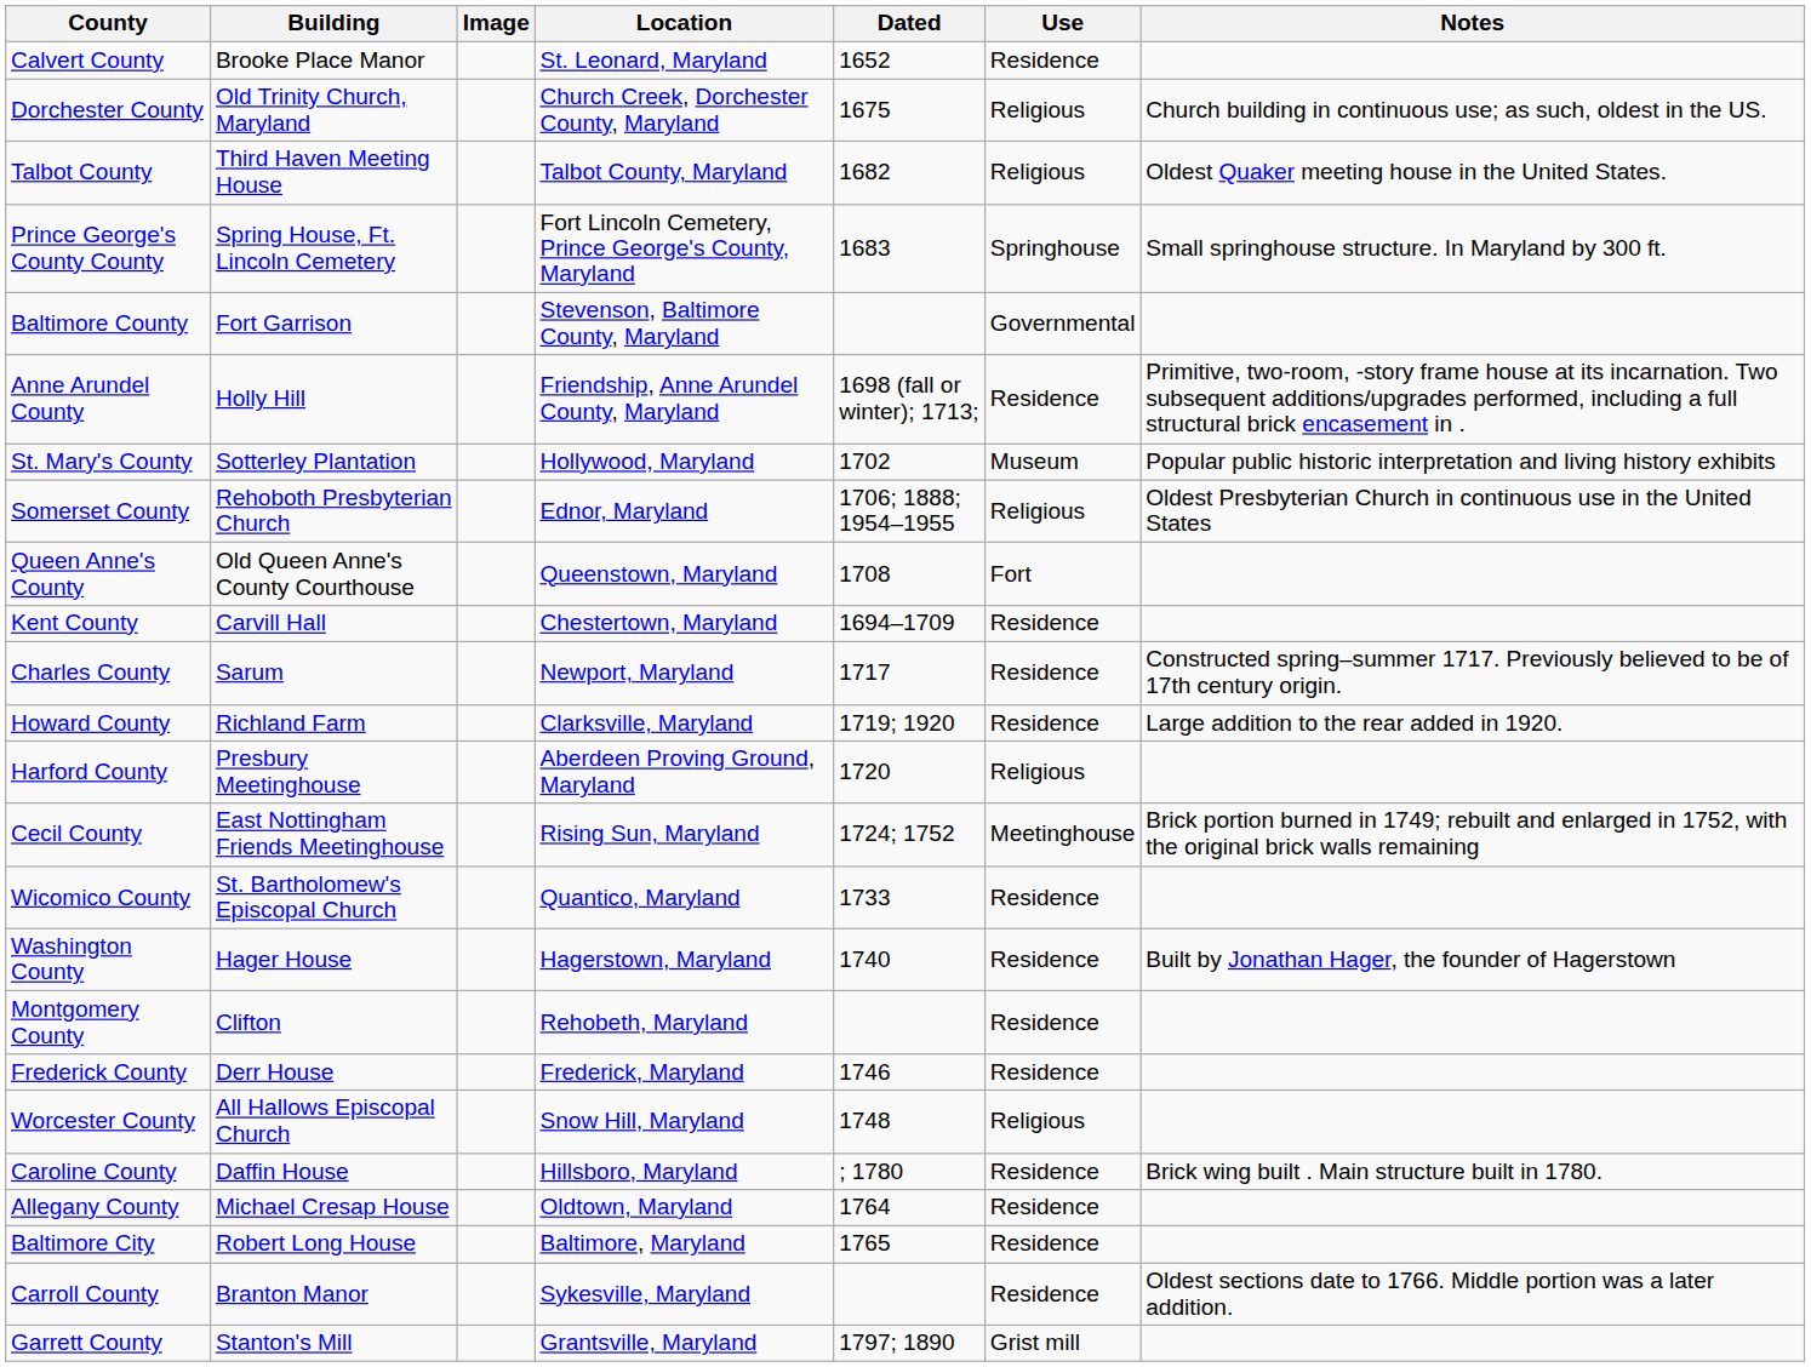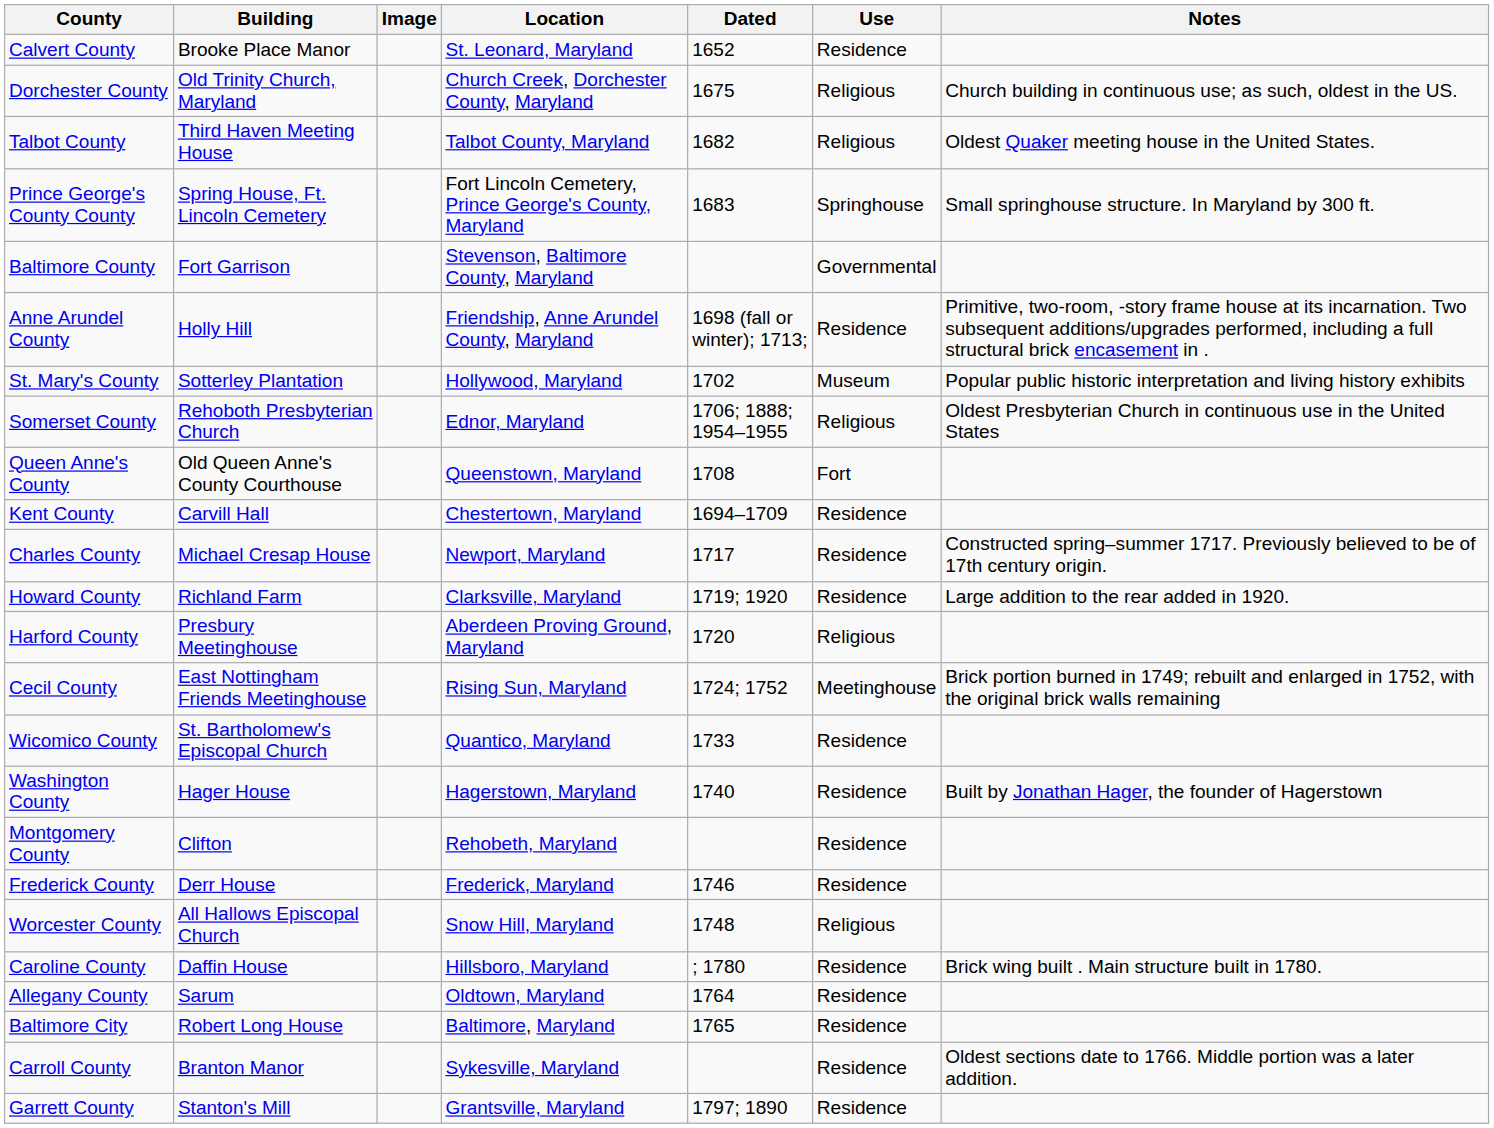Charles County | Building: Sarum -> Michael Cresap House
Allegany County | Building: Michael Cresap House -> Sarum
Garrett County | Use: Grist mill -> Residence
